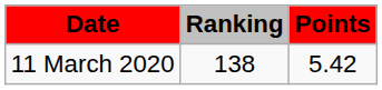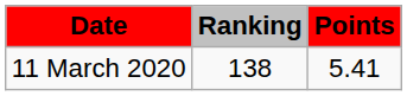11 March 2020 | Points: 5.42 -> 5.41
